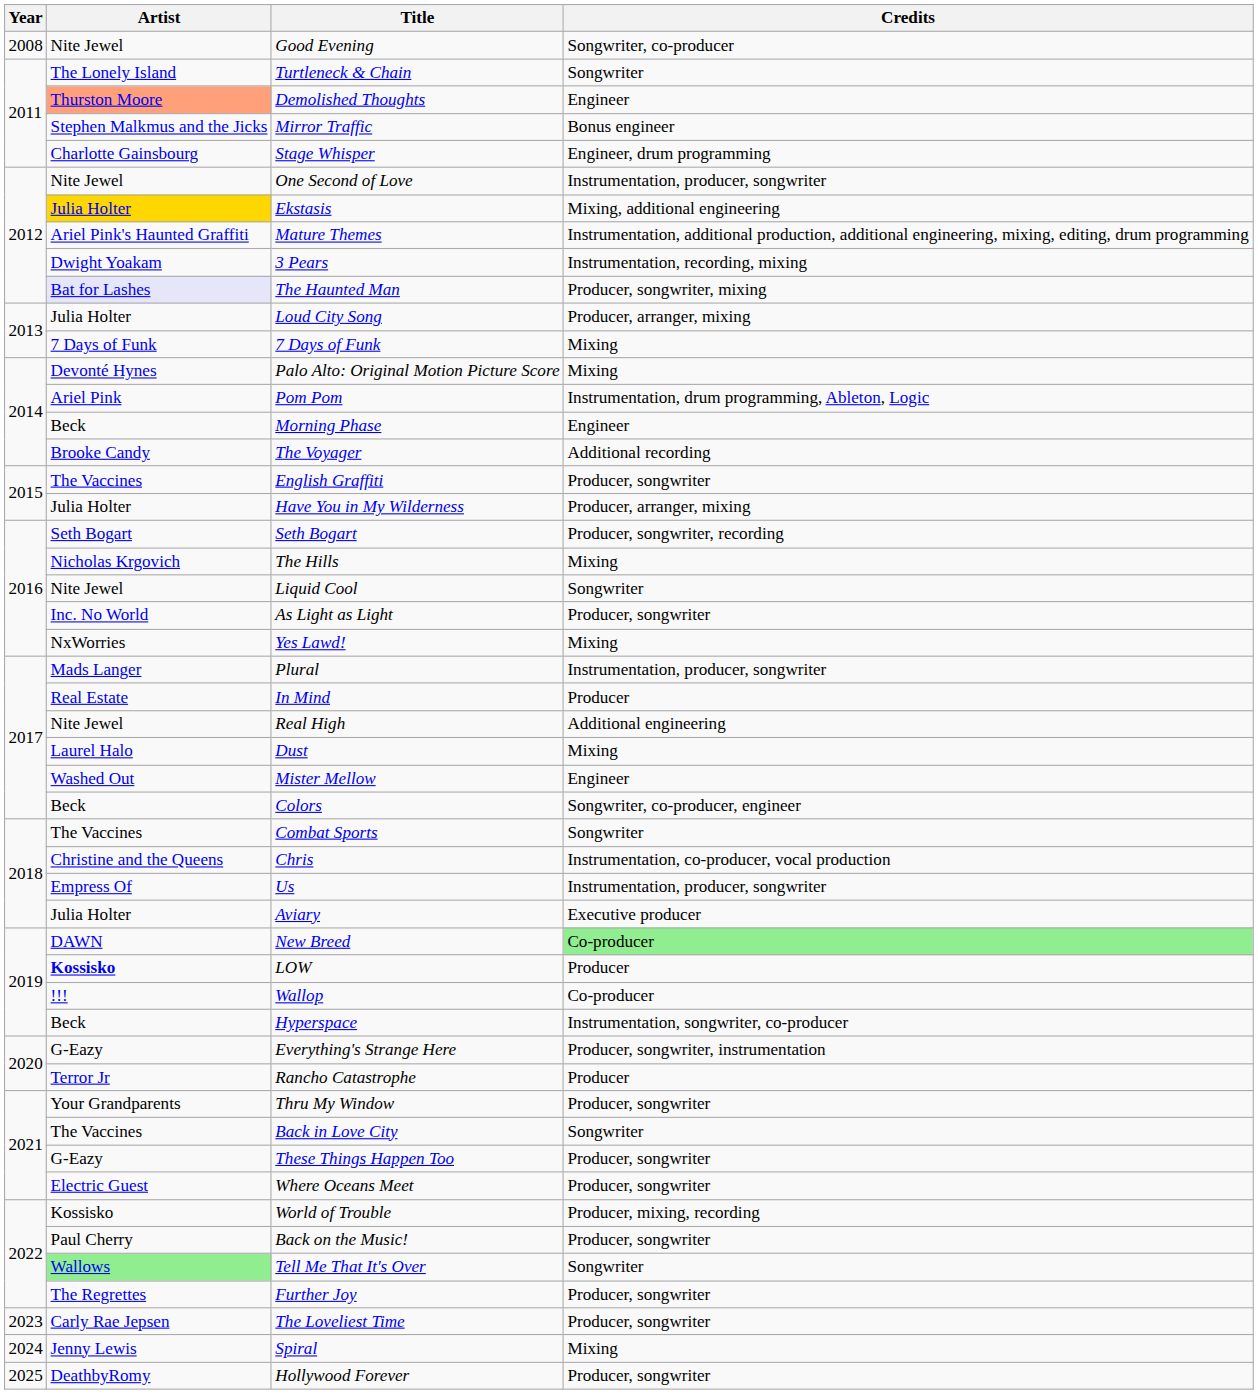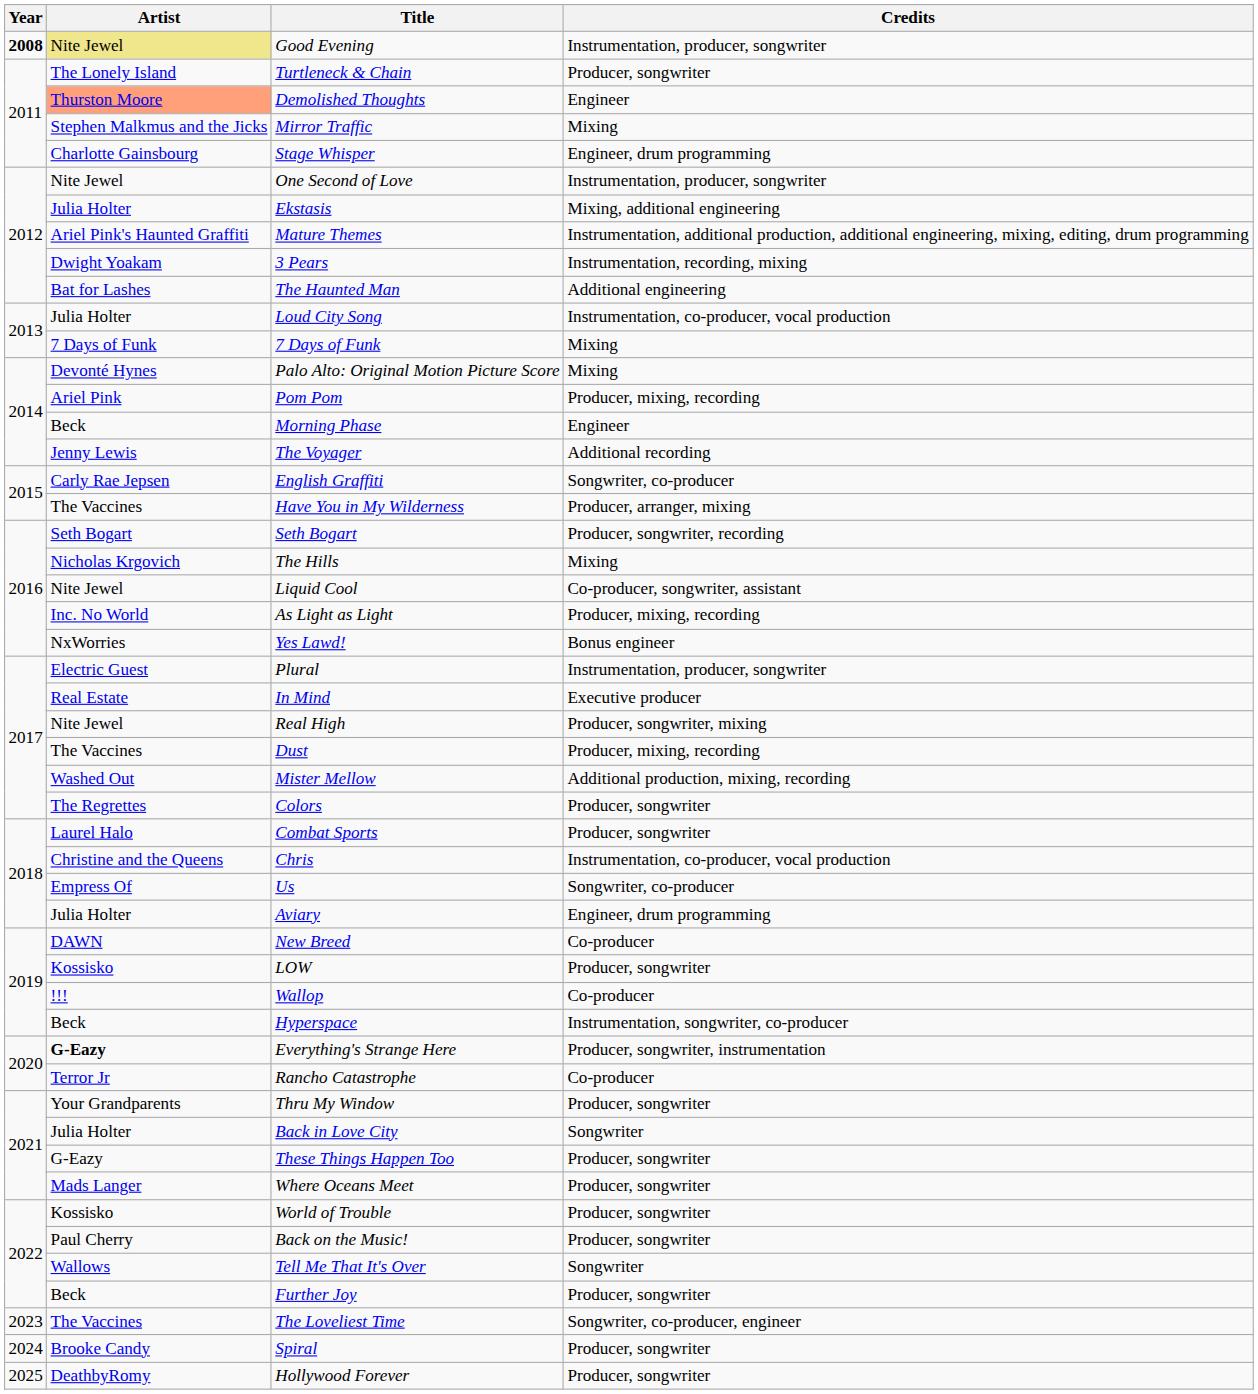Good Evening | Year: normal -> bold
Good Evening | Artist: no background -> khaki background
Good Evening | Credits: Songwriter, co-producer -> Instrumentation, producer, songwriter
Turtleneck & Chain | Credits: Songwriter -> Producer, songwriter
Mirror Traffic | Credits: Bonus engineer -> Mixing
Ekstasis | Artist: gold background -> no background
The Haunted Man | Artist: lavender background -> no background
The Haunted Man | Credits: Producer, songwriter, mixing -> Additional engineering
Loud City Song | Credits: Producer, arranger, mixing -> Instrumentation, co-producer, vocal production
Pom Pom | Credits: Instrumentation, drum programming, Ableton, Logic -> Producer, mixing, recording
The Voyager | Artist: Brooke Candy -> Jenny Lewis
English Graffiti | Artist: The Vaccines -> Carly Rae Jepsen
English Graffiti | Credits: Producer, songwriter -> Songwriter, co-producer
Have You in My Wilderness | Artist: Julia Holter -> The Vaccines
Liquid Cool | Credits: Songwriter -> Co-producer, songwriter, assistant
As Light as Light | Credits: Producer, songwriter -> Producer, mixing, recording
Yes Lawd! | Credits: Mixing -> Bonus engineer
Plural | Artist: Mads Langer -> Electric Guest
In Mind | Credits: Producer -> Executive producer
Real High | Credits: Additional engineering -> Producer, songwriter, mixing
Dust | Artist: Laurel Halo -> The Vaccines
Dust | Credits: Mixing -> Producer, mixing, recording
Mister Mellow | Credits: Engineer -> Additional production, mixing, recording
Colors | Artist: Beck -> The Regrettes
Colors | Credits: Songwriter, co-producer, engineer -> Producer, songwriter
Combat Sports | Artist: The Vaccines -> Laurel Halo
Combat Sports | Credits: Songwriter -> Producer, songwriter
Us | Credits: Instrumentation, producer, songwriter -> Songwriter, co-producer
Aviary | Credits: Executive producer -> Engineer, drum programming
New Breed | Credits: lightgreen background -> no background
LOW | Artist: bold -> normal
LOW | Credits: Producer -> Producer, songwriter
Everything's Strange Here | Artist: normal -> bold
Rancho Catastrophe | Credits: Producer -> Co-producer
Back in Love City | Artist: The Vaccines -> Julia Holter
Where Oceans Meet | Artist: Electric Guest -> Mads Langer
World of Trouble | Credits: Producer, mixing, recording -> Producer, songwriter
Tell Me That It's Over | Artist: lightgreen background -> no background
Further Joy | Artist: The Regrettes -> Beck
The Loveliest Time | Artist: Carly Rae Jepsen -> The Vaccines
The Loveliest Time | Credits: Producer, songwriter -> Songwriter, co-producer, engineer
Spiral | Artist: Jenny Lewis -> Brooke Candy
Spiral | Credits: Mixing -> Producer, songwriter
